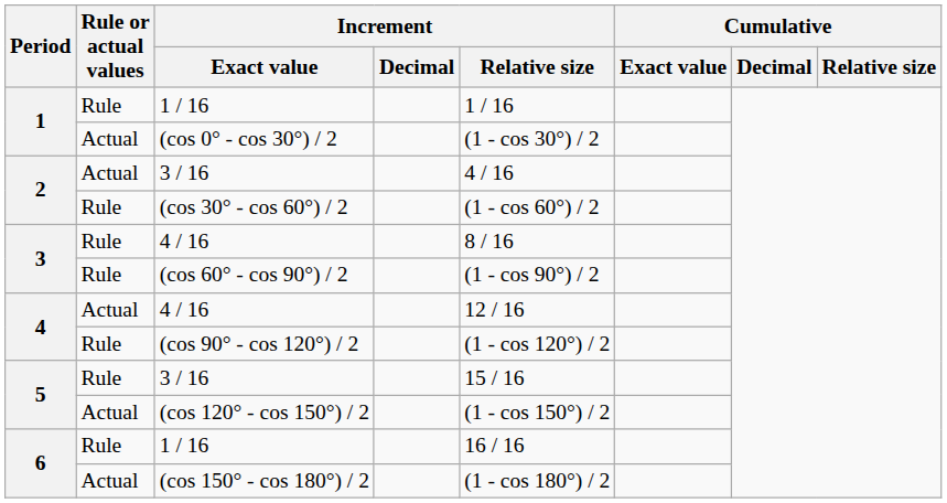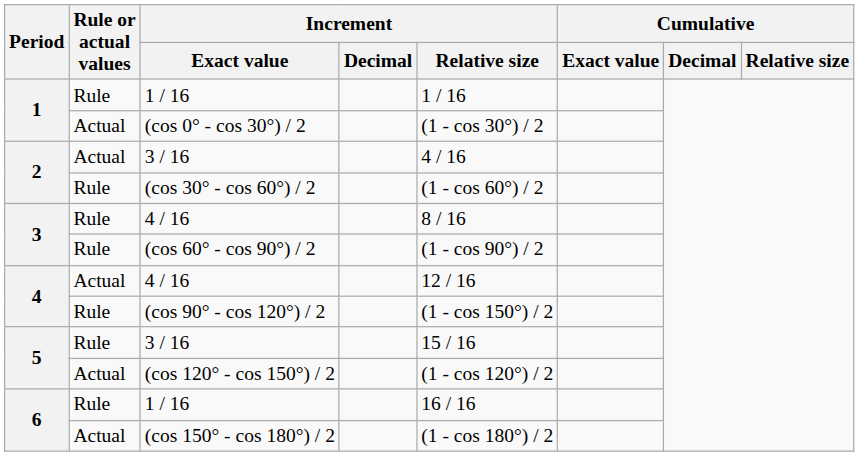(cos 90° - cos 120°) / 2 | Increment / Relative size: (1 - cos 120°) / 2 -> (1 - cos 150°) / 2
(cos 120° - cos 150°) / 2 | Increment / Relative size: (1 - cos 150°) / 2 -> (1 - cos 120°) / 2
